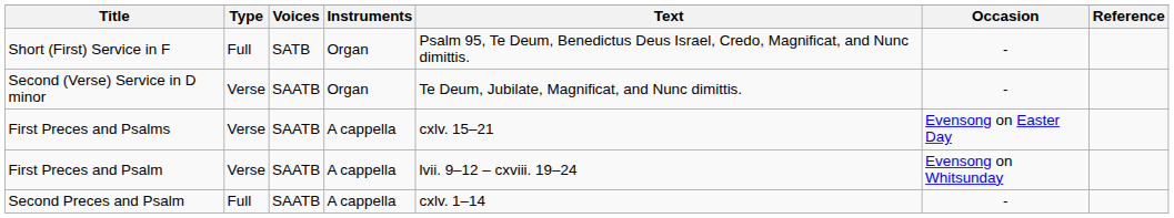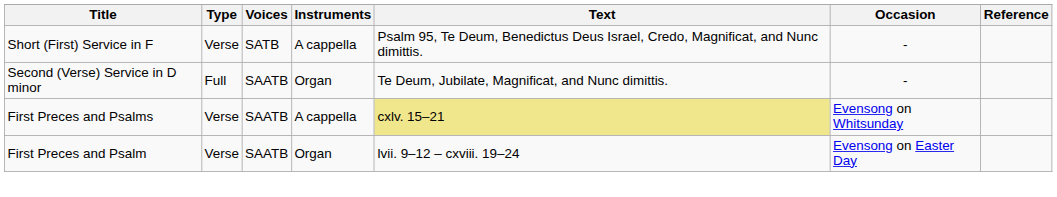Short (First) Service in F | Type: Full -> Verse
Short (First) Service in F | Instruments: Organ -> A cappella
Second (Verse) Service in D minor | Type: Verse -> Full
First Preces and Psalms | Text: no background -> khaki background
First Preces and Psalms | Occasion: Evensong on Easter Day -> Evensong on Whitsunday
First Preces and Psalm | Instruments: A cappella -> Organ
First Preces and Psalm | Occasion: Evensong on Whitsunday -> Evensong on Easter Day
- row: Second Preces and Psalm | Full | SAATB | A cappella | cxlv. 1–14 | -
